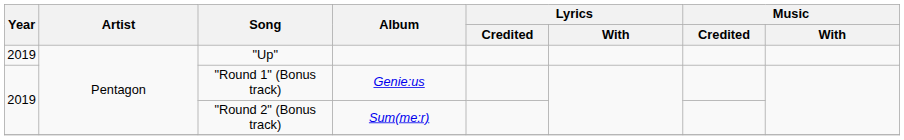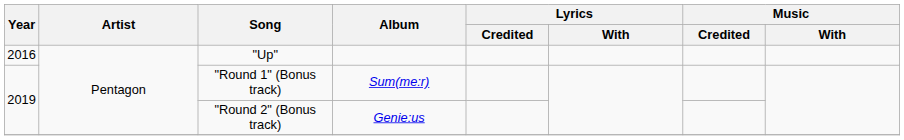"Up" | Year: 2019 -> 2016
"Round 1" (Bonus track) | Album: Genie:us -> Sum(me:r)
"Round 2" (Bonus track) | Album: Sum(me:r) -> Genie:us
